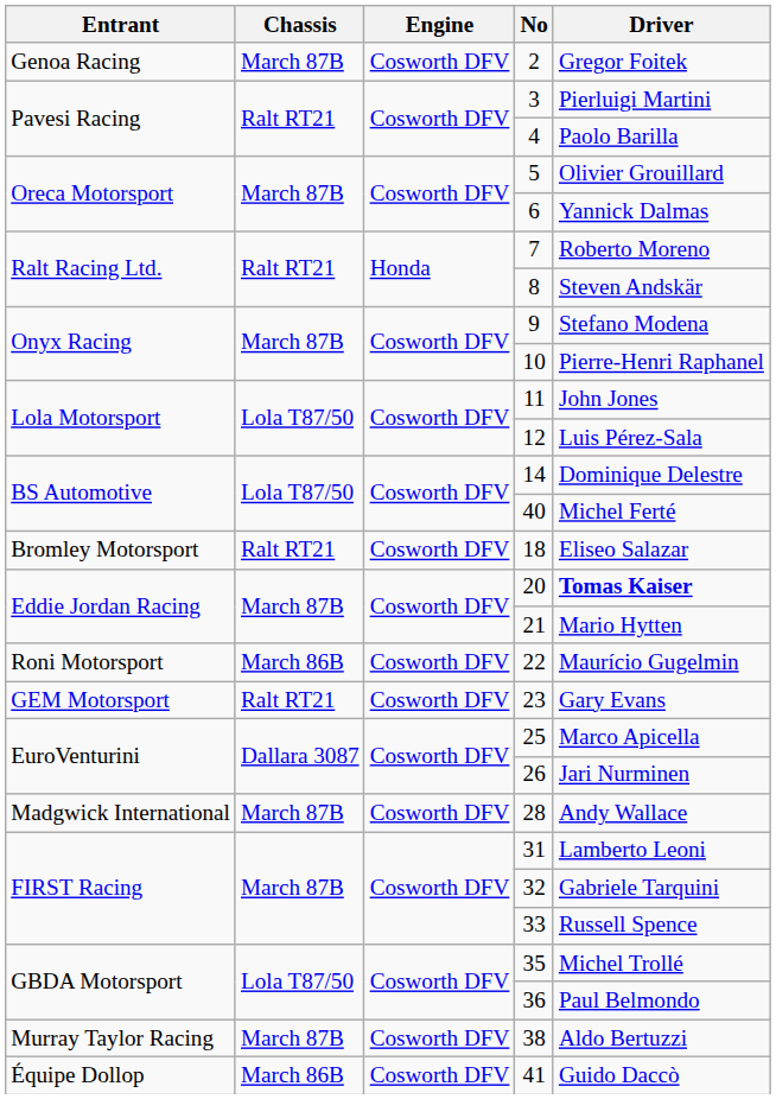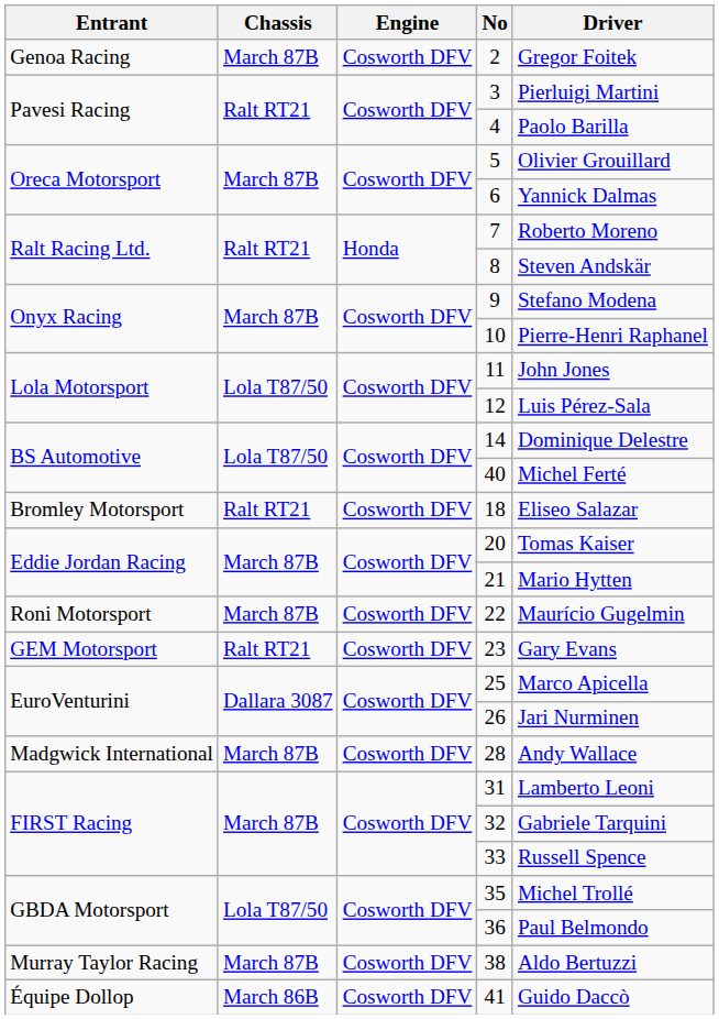20 | Driver: bold -> normal
22 | Chassis: March 86B -> March 87B
